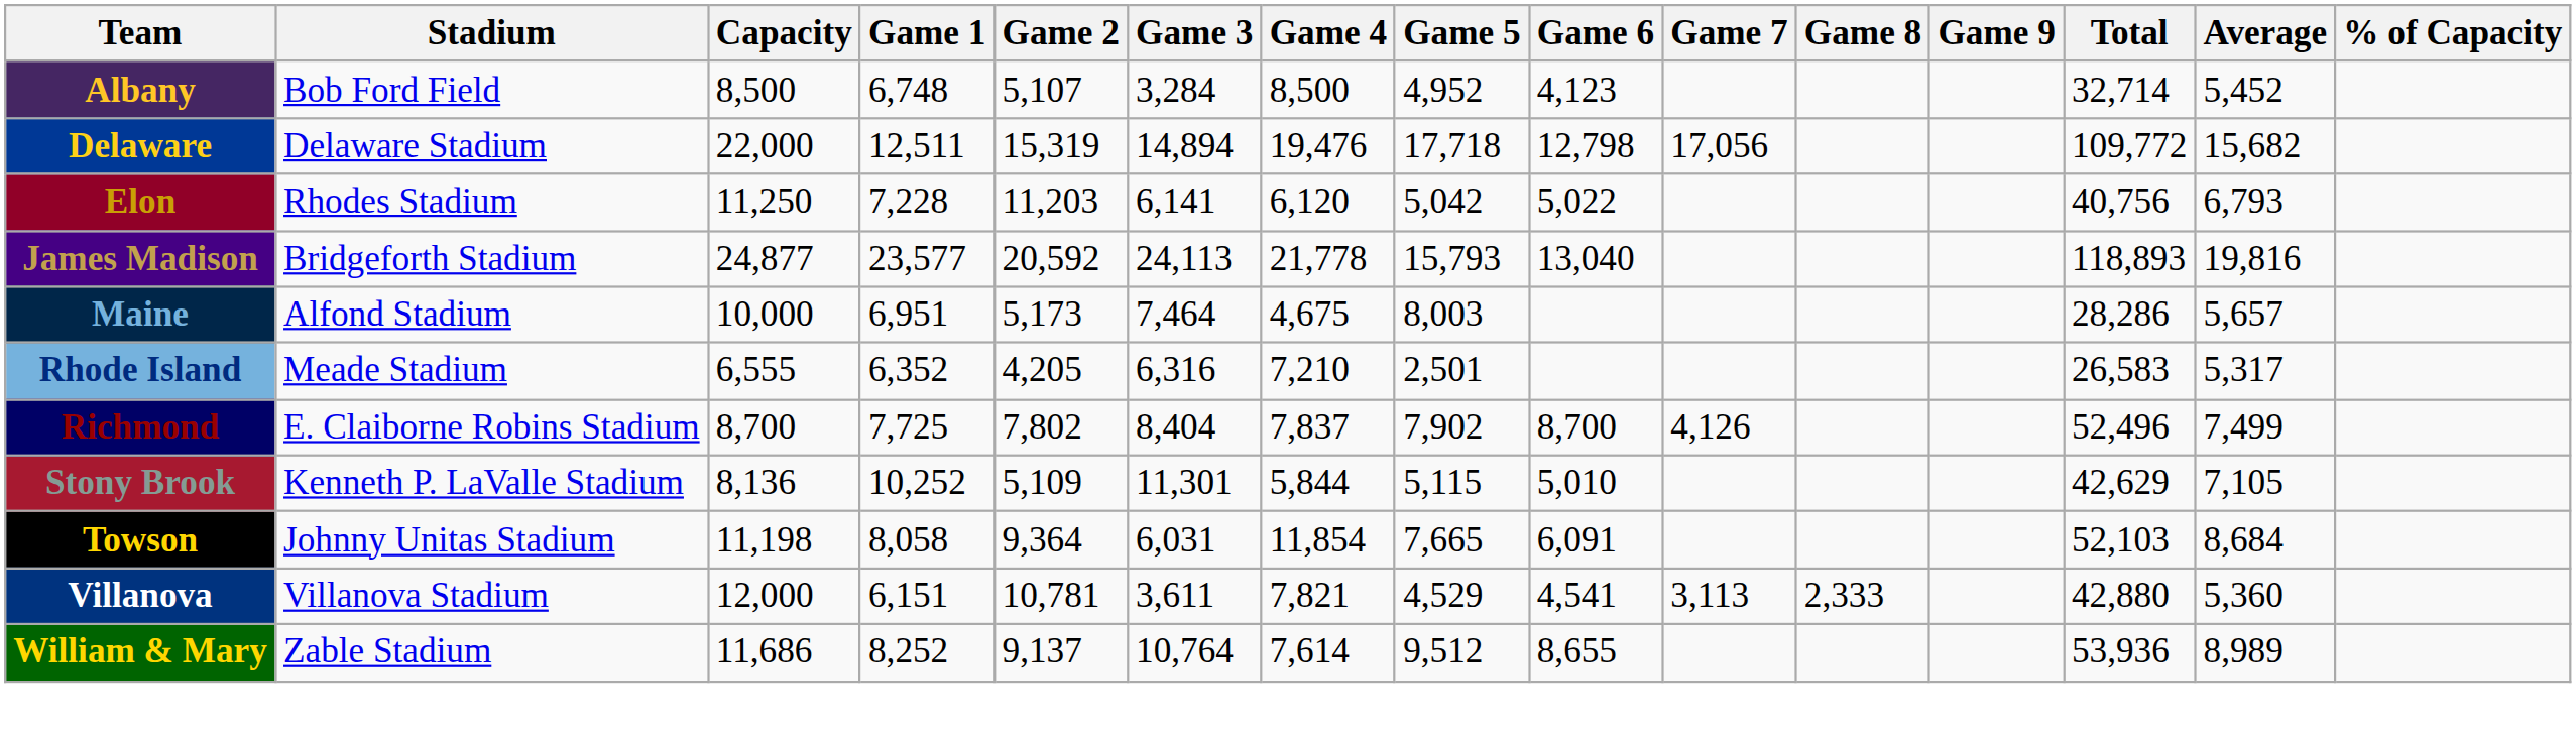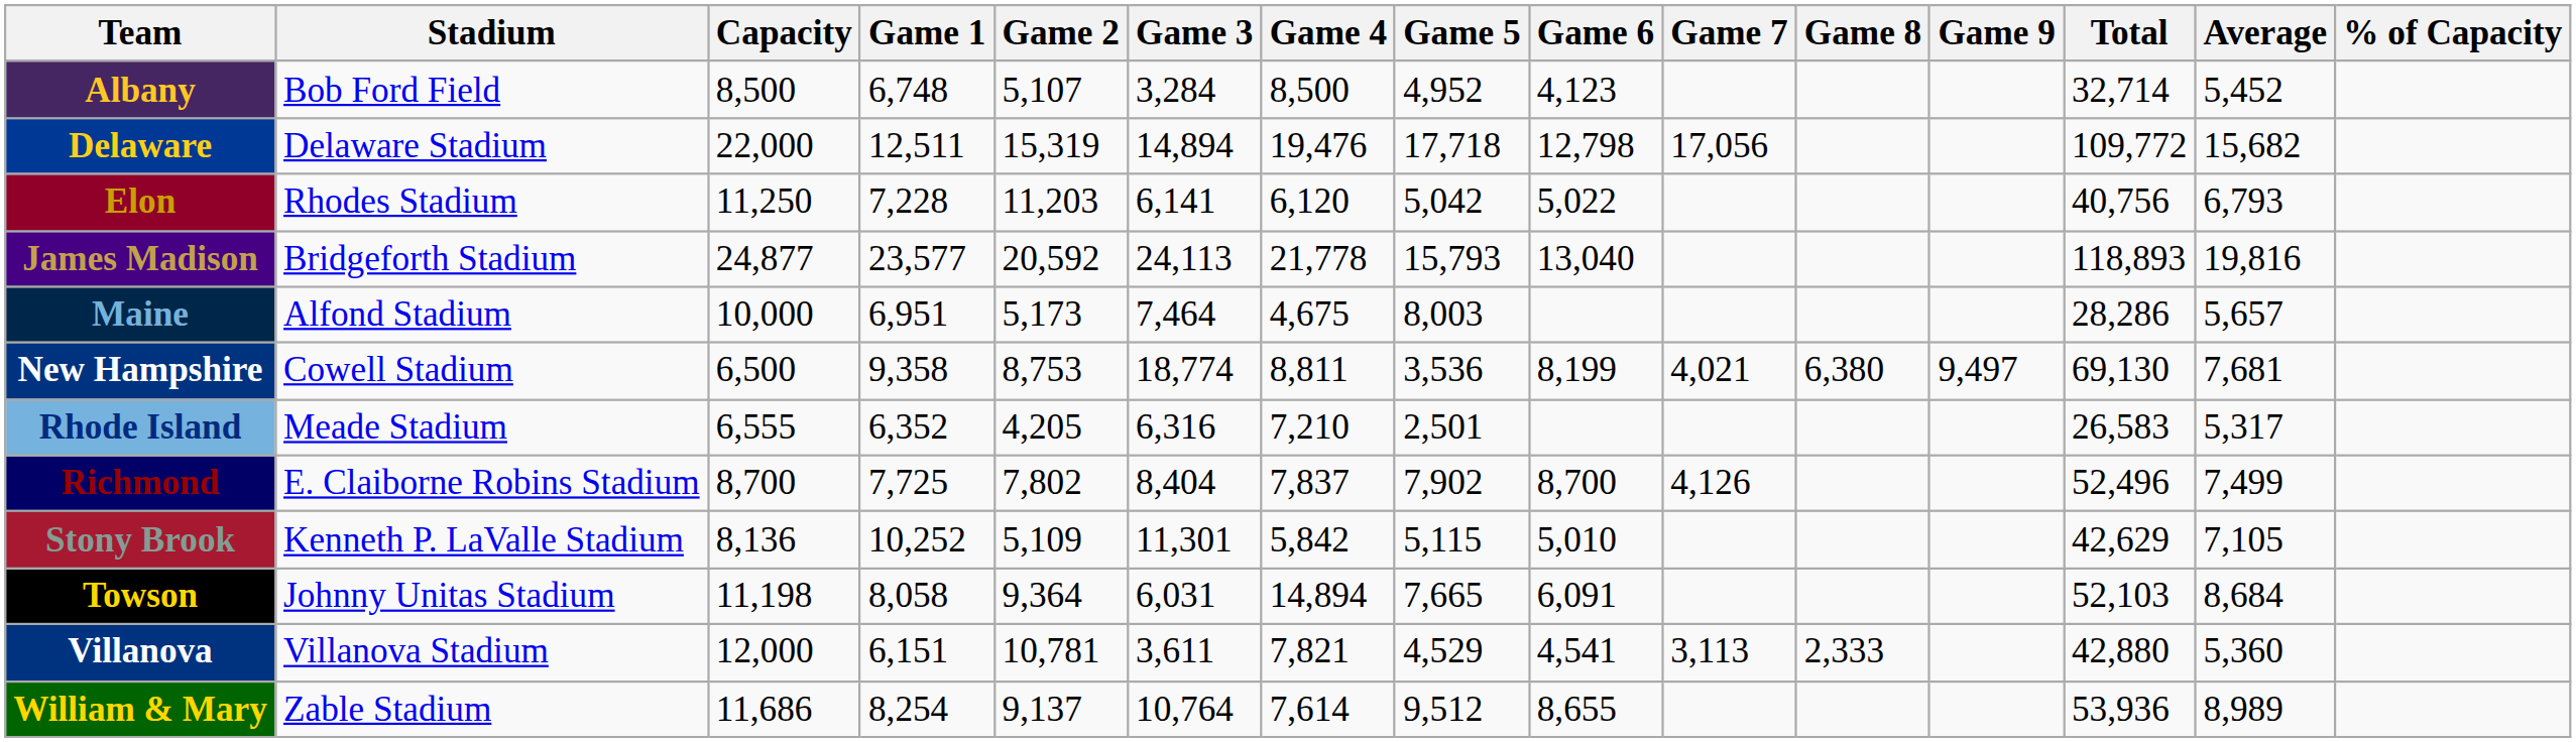+ row: New Hampshire | Cowell Stadium | 6,500 | 9,358 | 8,753 | 18,774 | 8,811 | 3,536 | 8,199 | 4,021 | 6,380 | 9,497 | 69,130 | 7,681
Stony Brook | Game 4: 5,844 -> 5,842
Towson | Game 4: 11,854 -> 14,894
William & Mary | Game 1: 8,252 -> 8,254
